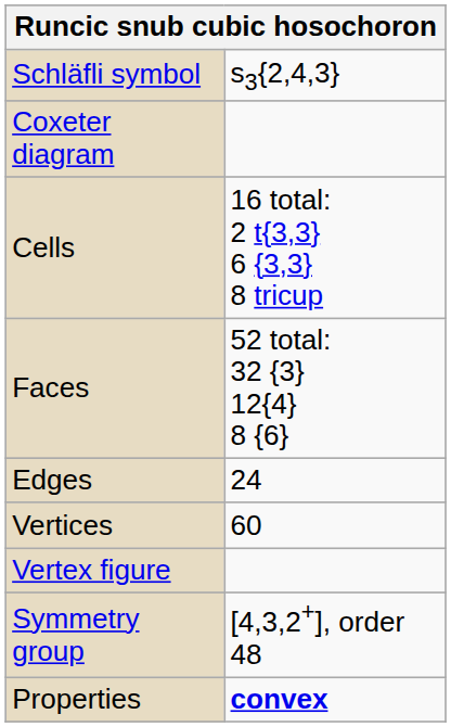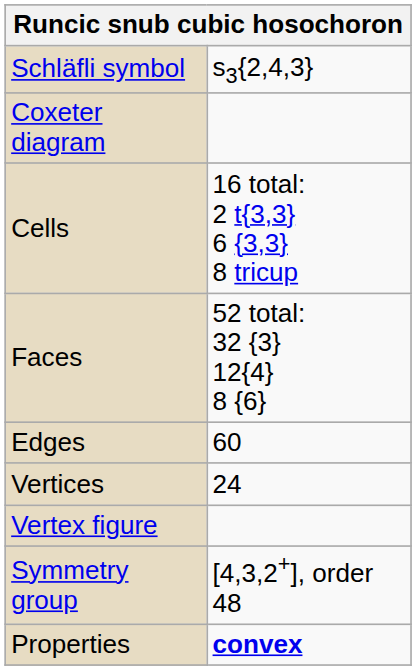Edges | column 2: 24 -> 60
Vertices | column 2: 60 -> 24
